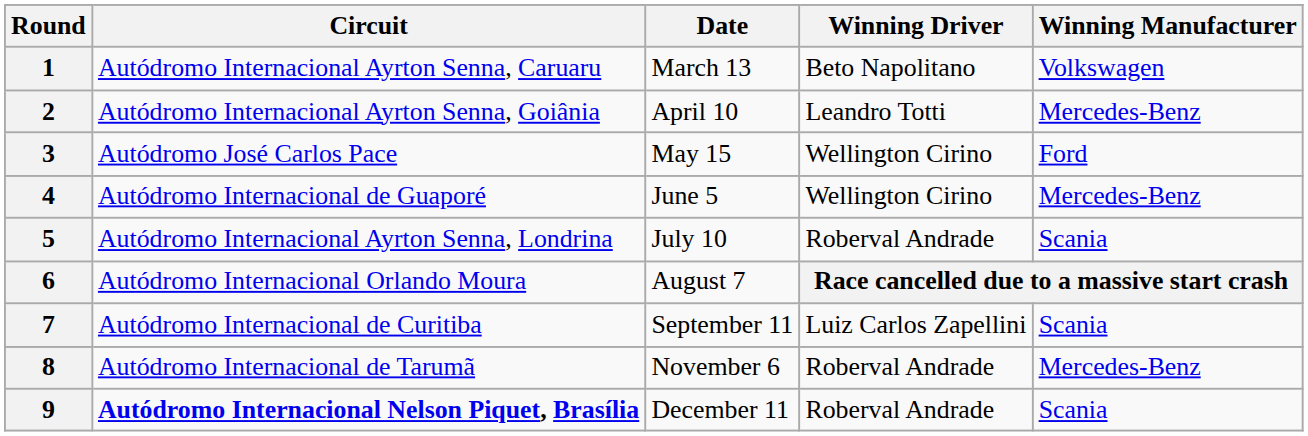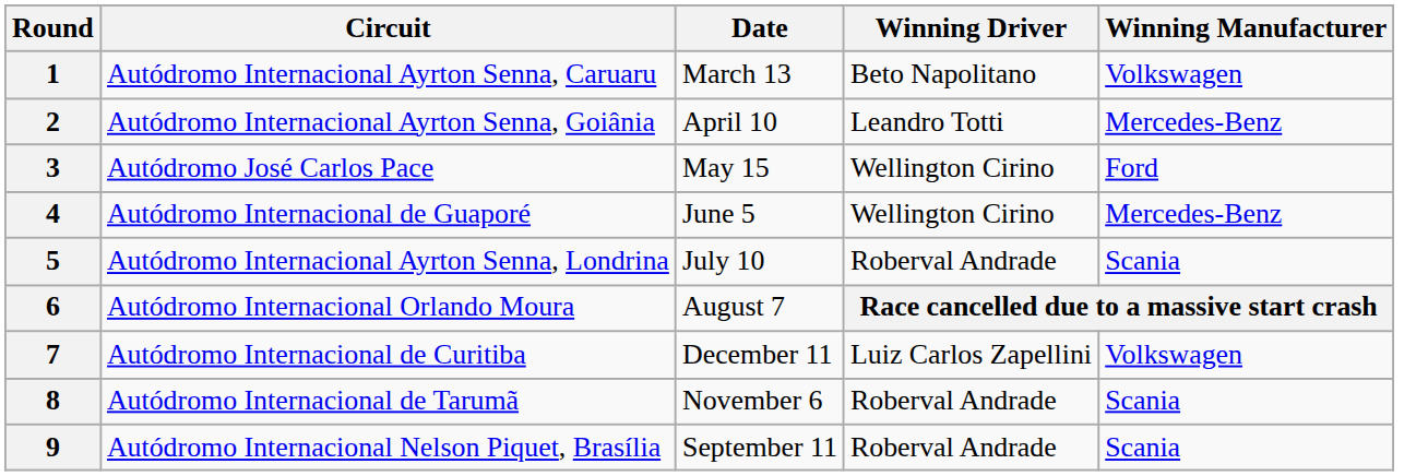7 | Date: September 11 -> December 11
7 | Winning Manufacturer: Scania -> Volkswagen
8 | Winning Manufacturer: Mercedes-Benz -> Scania
9 | Circuit: bold -> normal
9 | Date: December 11 -> September 11
